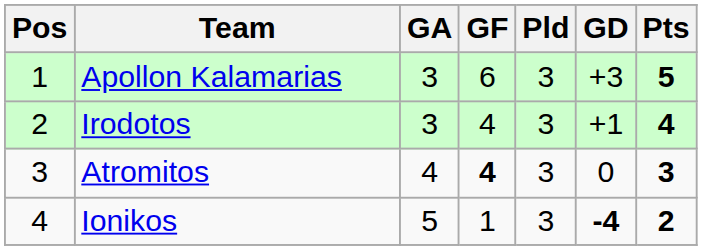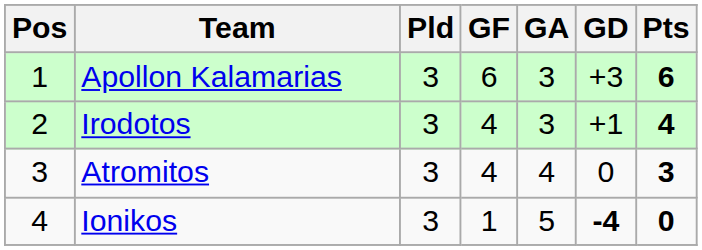columns swapped: Pld <-> GA
Apollon Kalamarias | Pts: 5 -> 6
Atromitos | GF: bold -> normal
Ionikos | Pts: 2 -> 0
